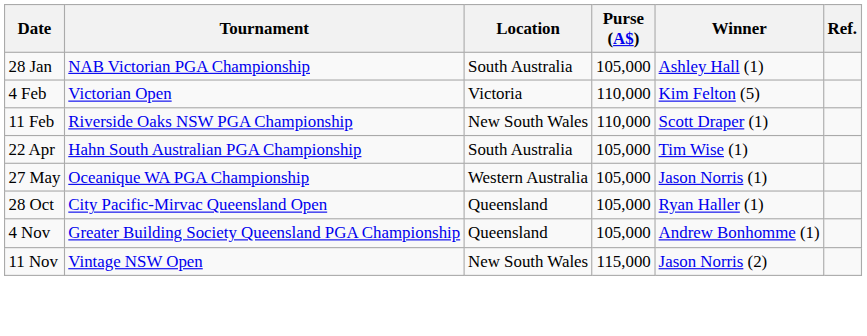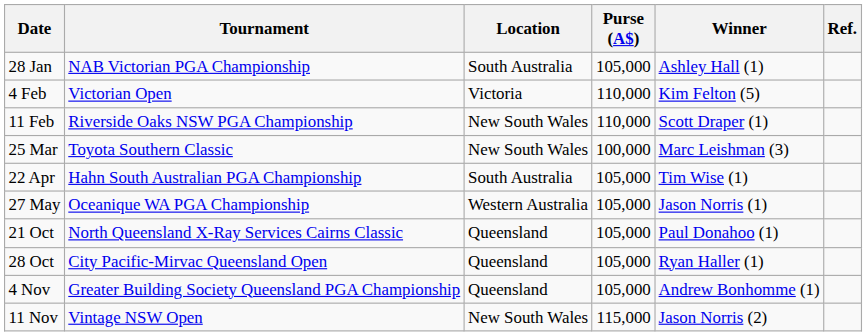+ row: 25 Mar | Toyota Southern Classic | New South Wales | 100,000 | Marc Leishman (3)
+ row: 21 Oct | North Queensland X-Ray Services Cairns Classic | Queensland | 105,000 | Paul Donahoo (1)
